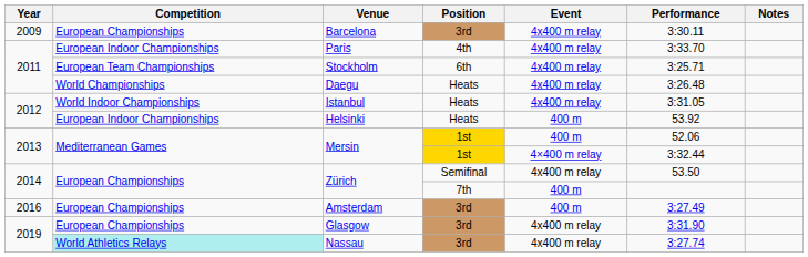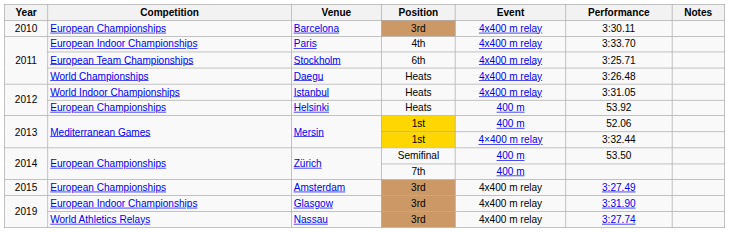Barcelona | Year: 2009 -> 2010
Helsinki | Competition: European Indoor Championships -> European Championships
Zürich / Semifinal | Event: 4x400 m relay -> 400 m
Amsterdam | Year: 2016 -> 2015
Amsterdam | Event: 400 m -> 4x400 m relay
Glasgow | Competition: European Championships -> European Indoor Championships
Nassau | Competition: paleturquoise background -> no background
